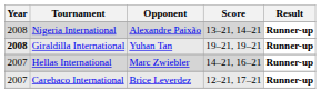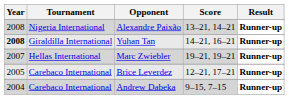Yuhan Tan | Score: 19–21, 19–21 -> 14–21, 16–21
Marc Zwiebler | Score: 14–21, 16–21 -> 19–21, 19–21
Brice Leverdez | Year: 2007 -> 2005
+ row: 2004 | Carebaco International | Andrew Dabeka | 9–15, 7–15 | Runner-up
